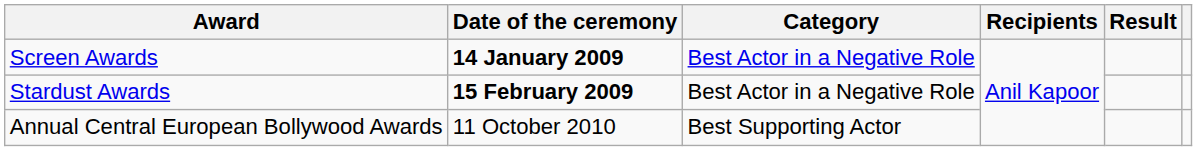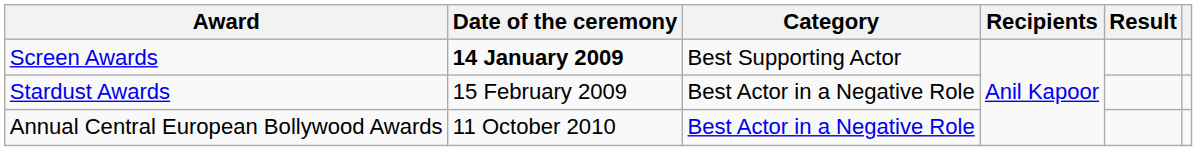Screen Awards | Category: Best Actor in a Negative Role -> Best Supporting Actor
Stardust Awards | Date of the ceremony: bold -> normal
Annual Central European Bollywood Awards | Category: Best Supporting Actor -> Best Actor in a Negative Role
